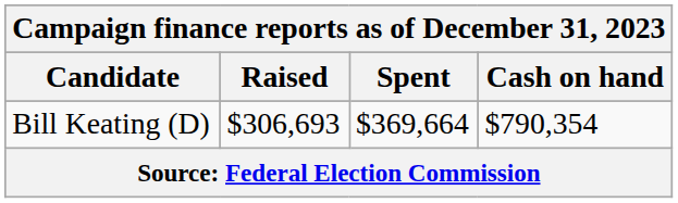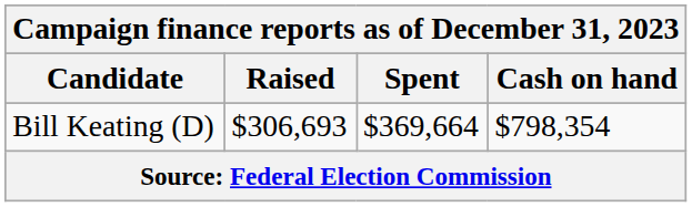Bill Keating (D) | Cash on hand: $790,354 -> $798,354
